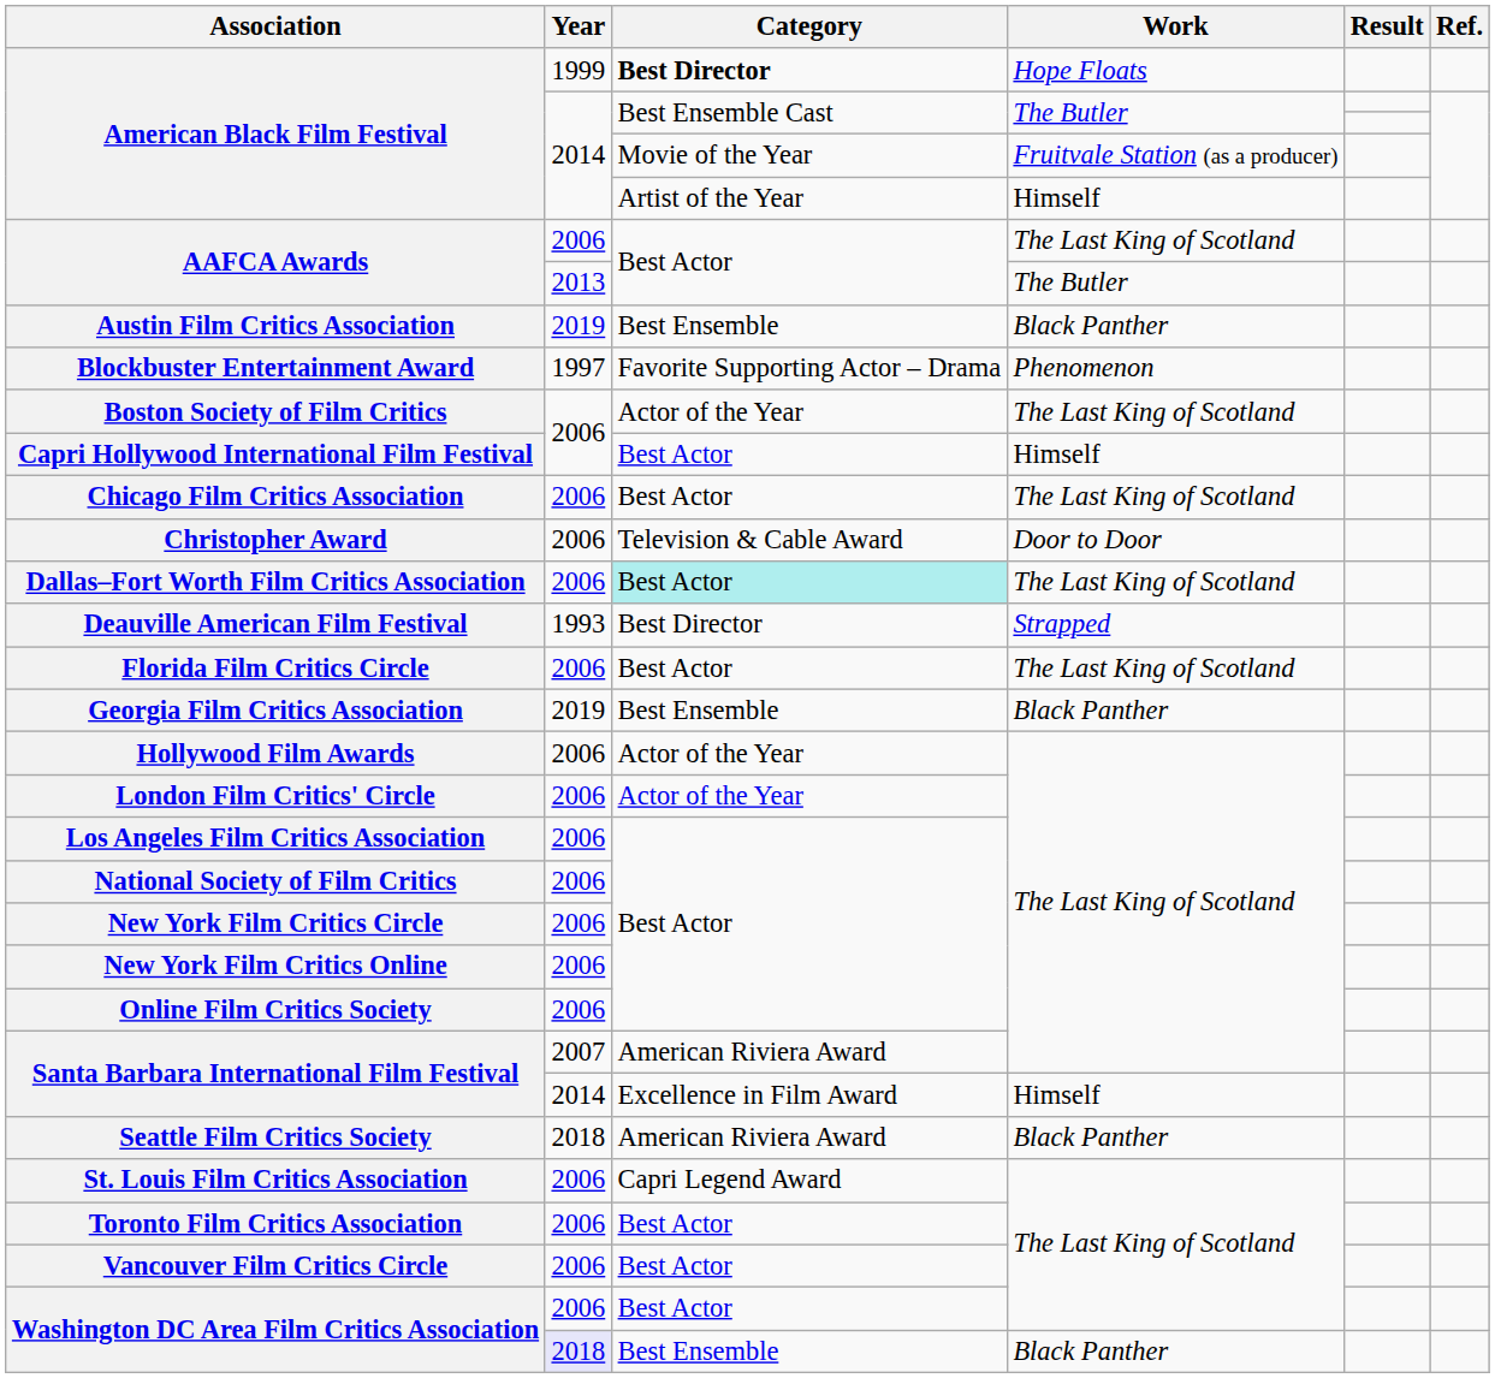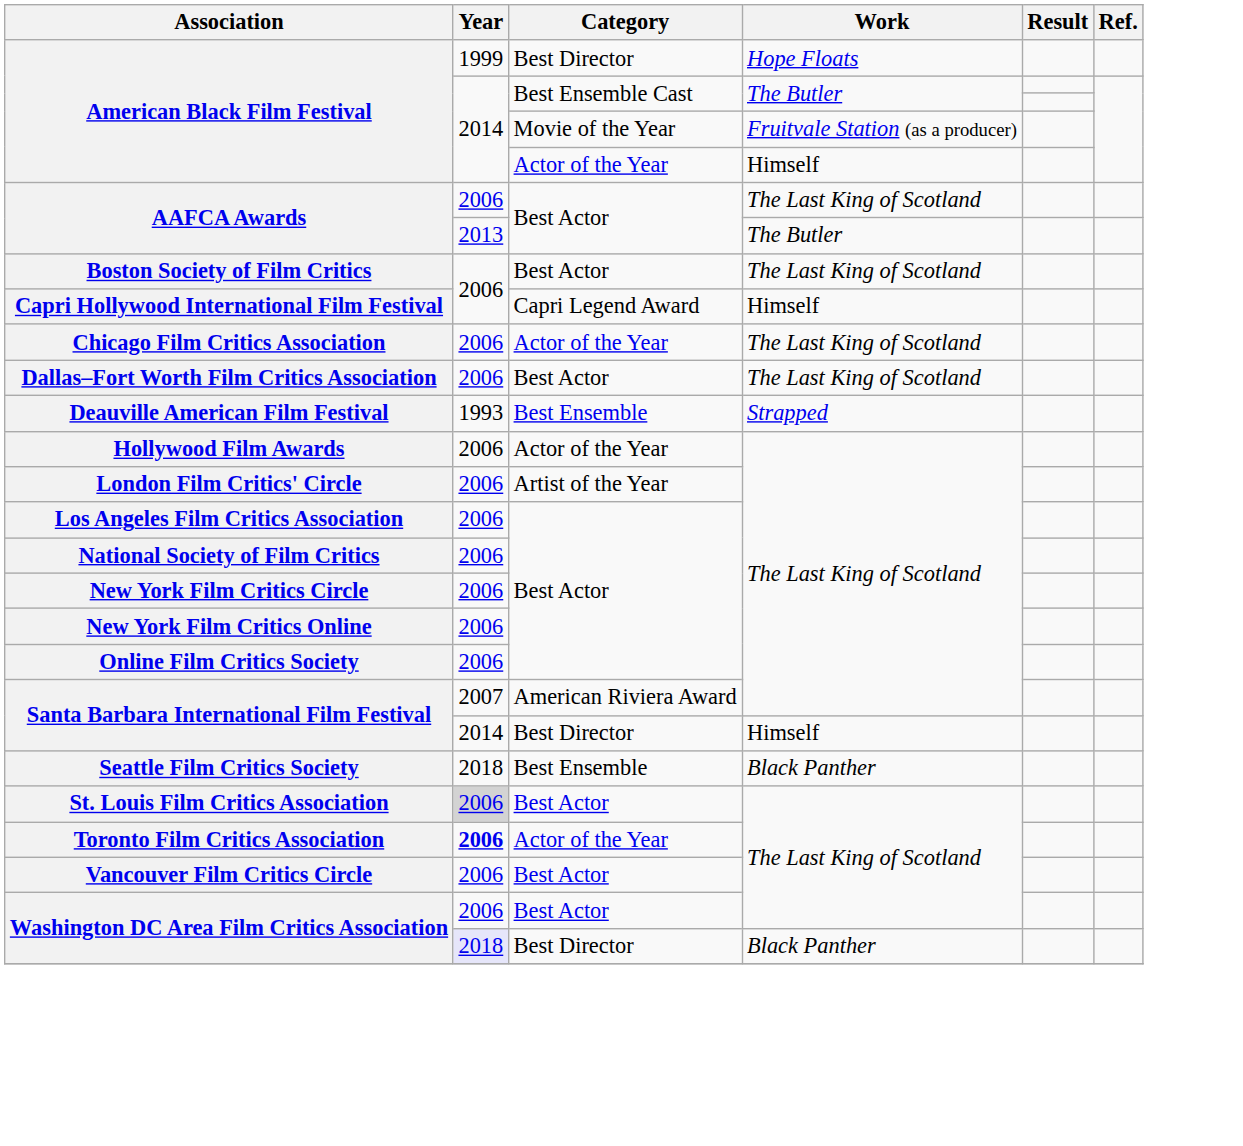American Black Film Festival / Hope Floats | Category: bold -> normal
American Black Film Festival / Himself | Category: Artist of the Year -> Actor of the Year
- row: Austin Film Critics Association | 2019 | Best Ensemble | Black Panther
- row: Blockbuster Entertainment Award | 1997 | Favorite Supporting Actor – Drama | Phenomenon
Boston Society of Film Critics | Category: Actor of the Year -> Best Actor
Capri Hollywood International Film Festival | Category: Best Actor -> Capri Legend Award
Chicago Film Critics Association | Category: Best Actor -> Actor of the Year
- row: Christopher Award | 2006 | Television & Cable Award | Door to Door
Dallas–Fort Worth Film Critics Association | Category: paleturquoise background -> no background
Deauville American Film Festival | Category: Best Director -> Best Ensemble
- row: Florida Film Critics Circle | 2006 | Best Actor | The Last King of Scotland
- row: Georgia Film Critics Association | 2019 | Best Ensemble | Black Panther
London Film Critics' Circle | Category: Actor of the Year -> Artist of the Year
Santa Barbara International Film Festival / Himself | Category: Excellence in Film Award -> Best Director
Seattle Film Critics Society | Category: American Riviera Award -> Best Ensemble
St. Louis Film Critics Association | Year: no background -> lightgrey background
St. Louis Film Critics Association | Category: Capri Legend Award -> Best Actor
Toronto Film Critics Association | Year: normal -> bold
Toronto Film Critics Association | Category: Best Actor -> Actor of the Year
Washington DC Area Film Critics Association / Black Panther | Category: Best Ensemble -> Best Director
